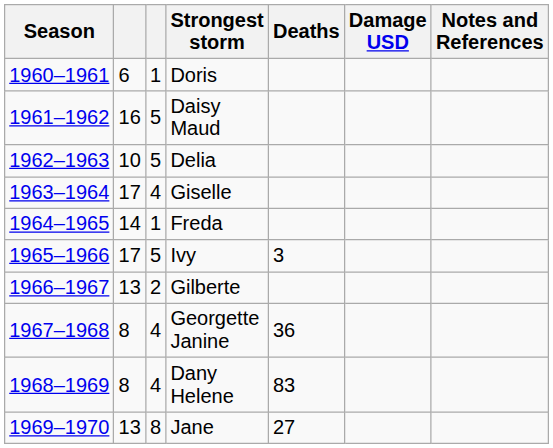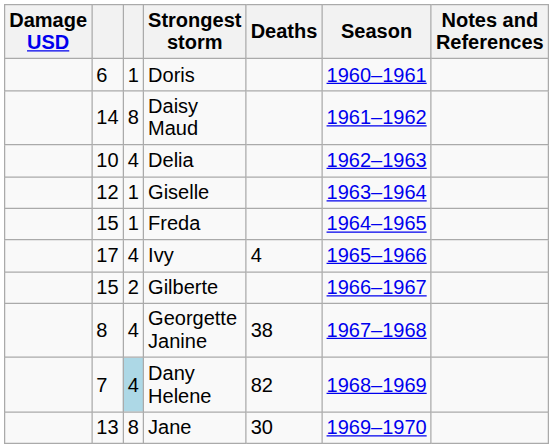columns swapped: Season <-> Damage USD
Daisy Maud | column 2: 16 -> 14
Daisy Maud | column 3: 5 -> 8
Delia | column 3: 5 -> 4
Giselle | column 2: 17 -> 12
Giselle | column 3: 4 -> 1
Freda | column 2: 14 -> 15
Ivy | column 3: 5 -> 4
Ivy | Deaths: 3 -> 4
Gilberte | column 2: 13 -> 15
Georgette Janine | Deaths: 36 -> 38
Dany Helene | column 2: 8 -> 7
Dany Helene | column 3: no background -> lightblue background
Dany Helene | Deaths: 83 -> 82
Jane | Deaths: 27 -> 30
